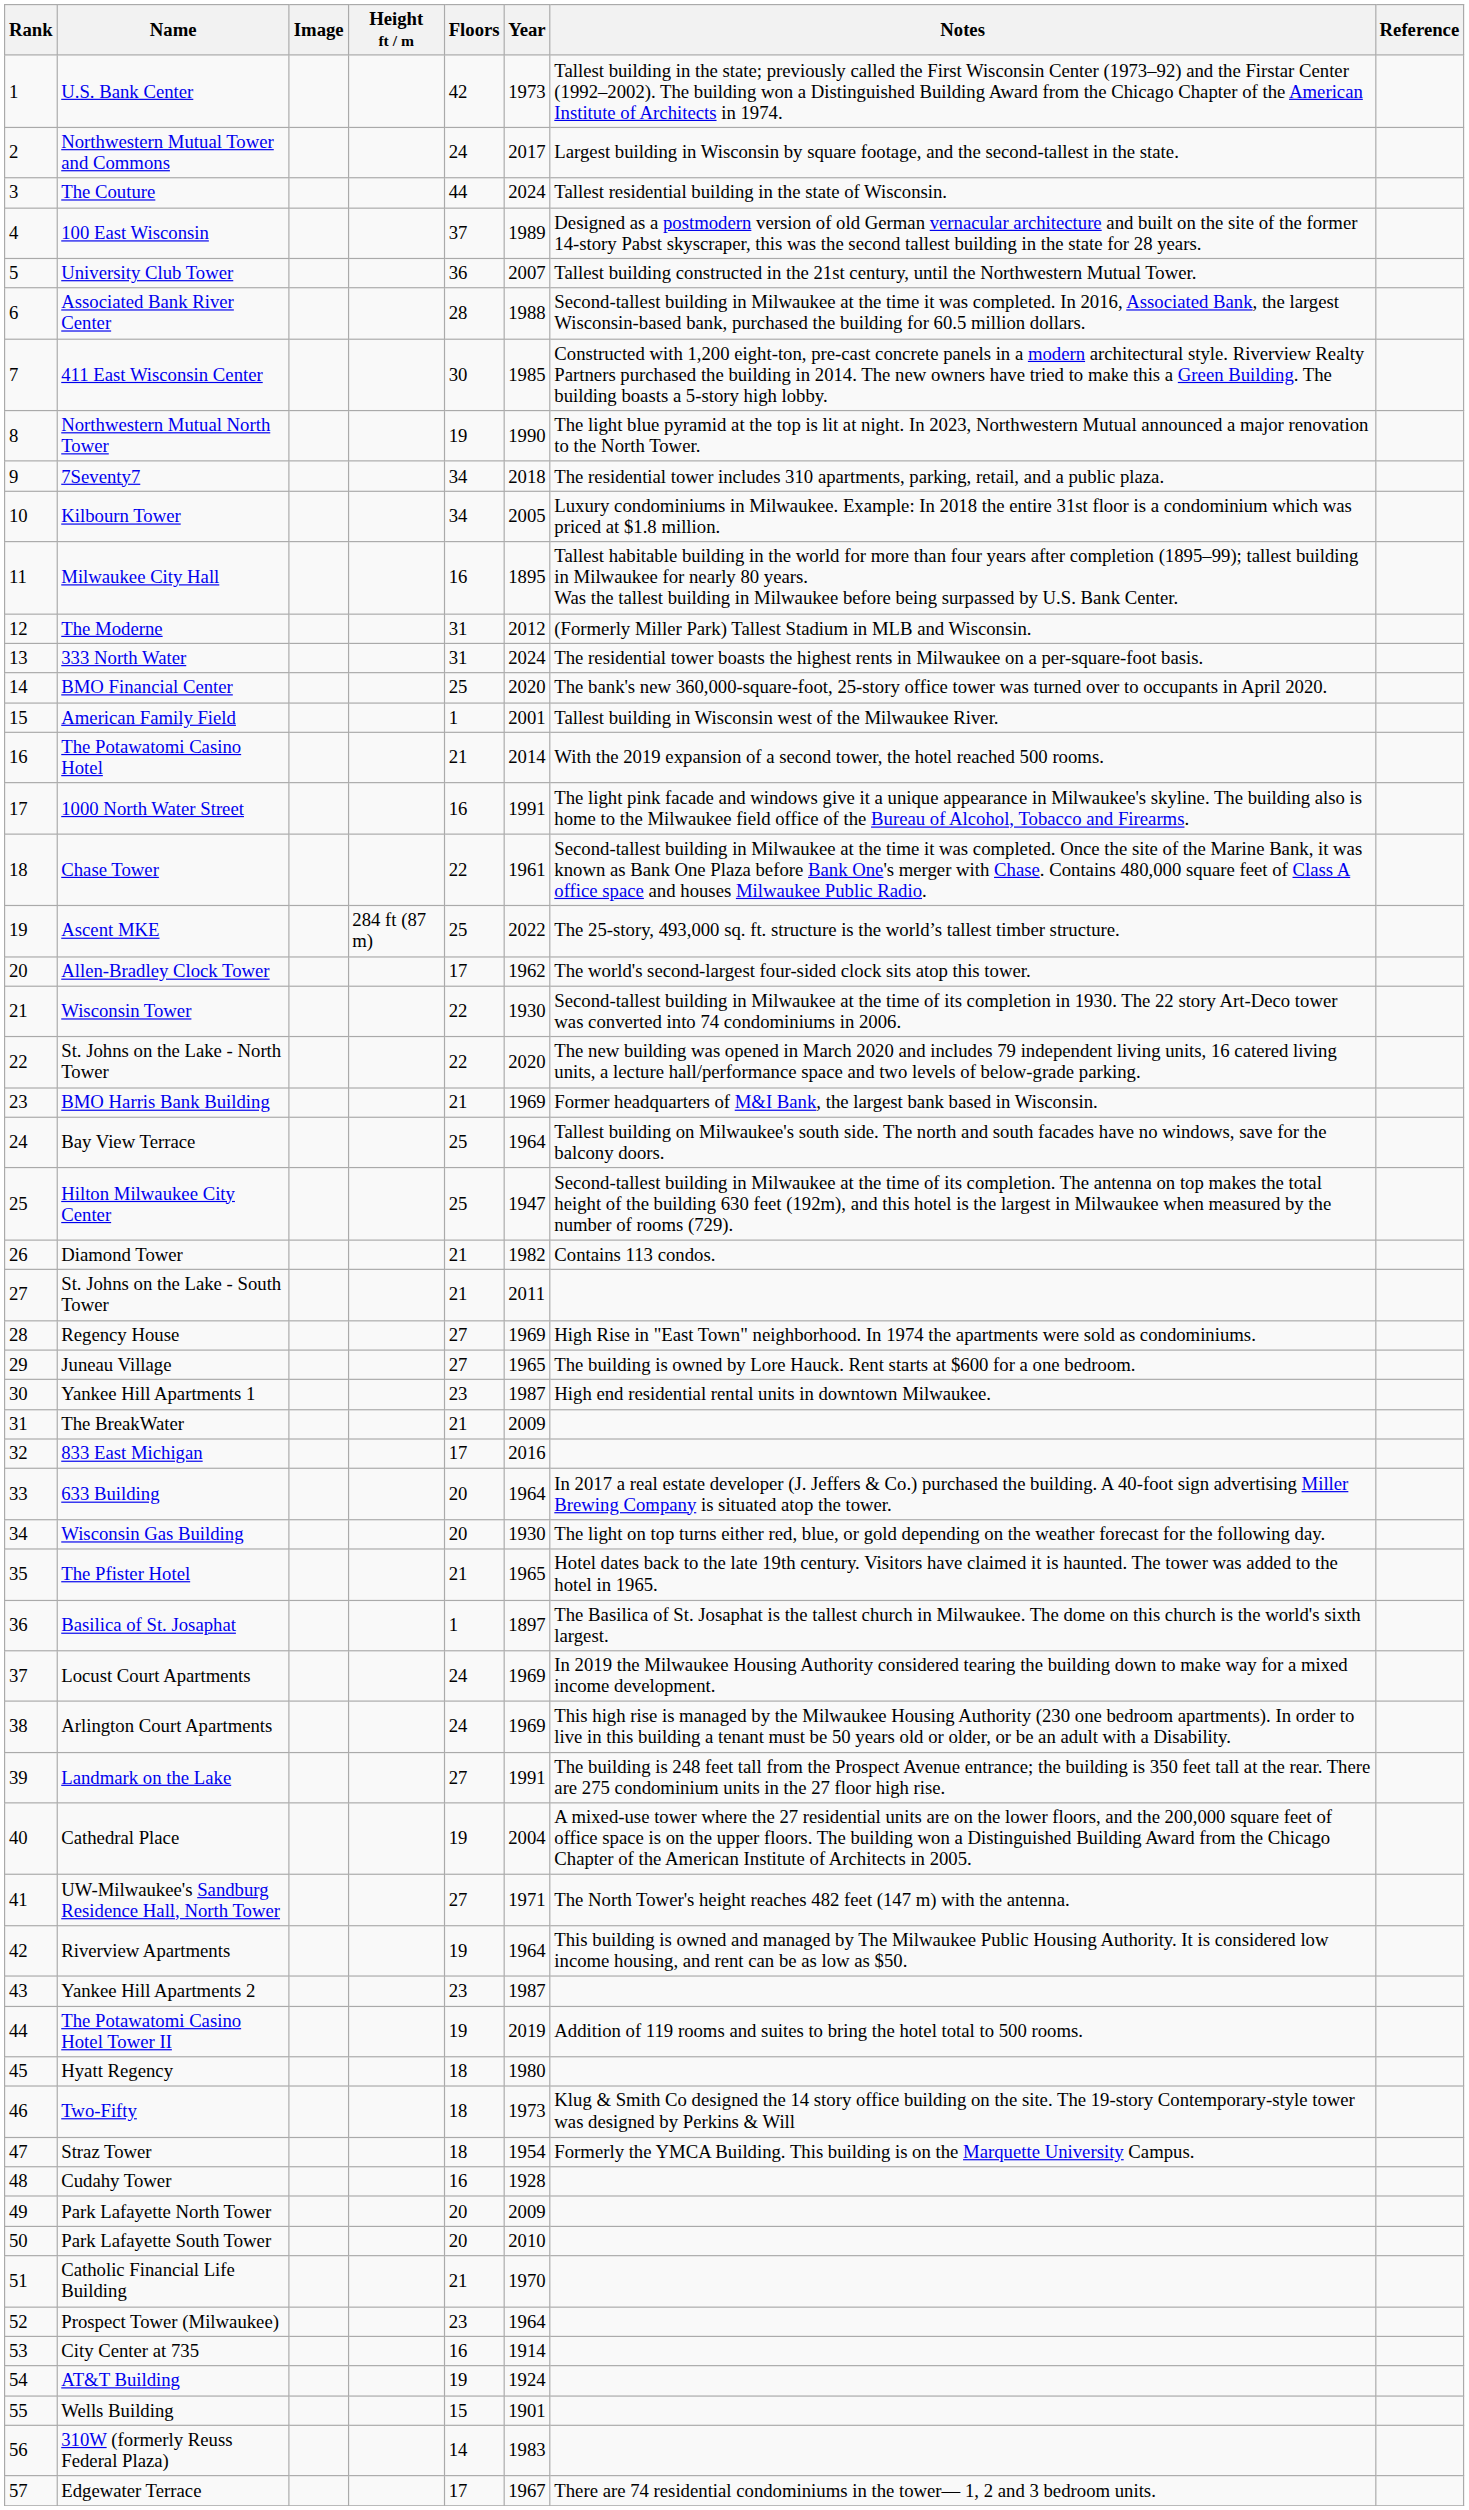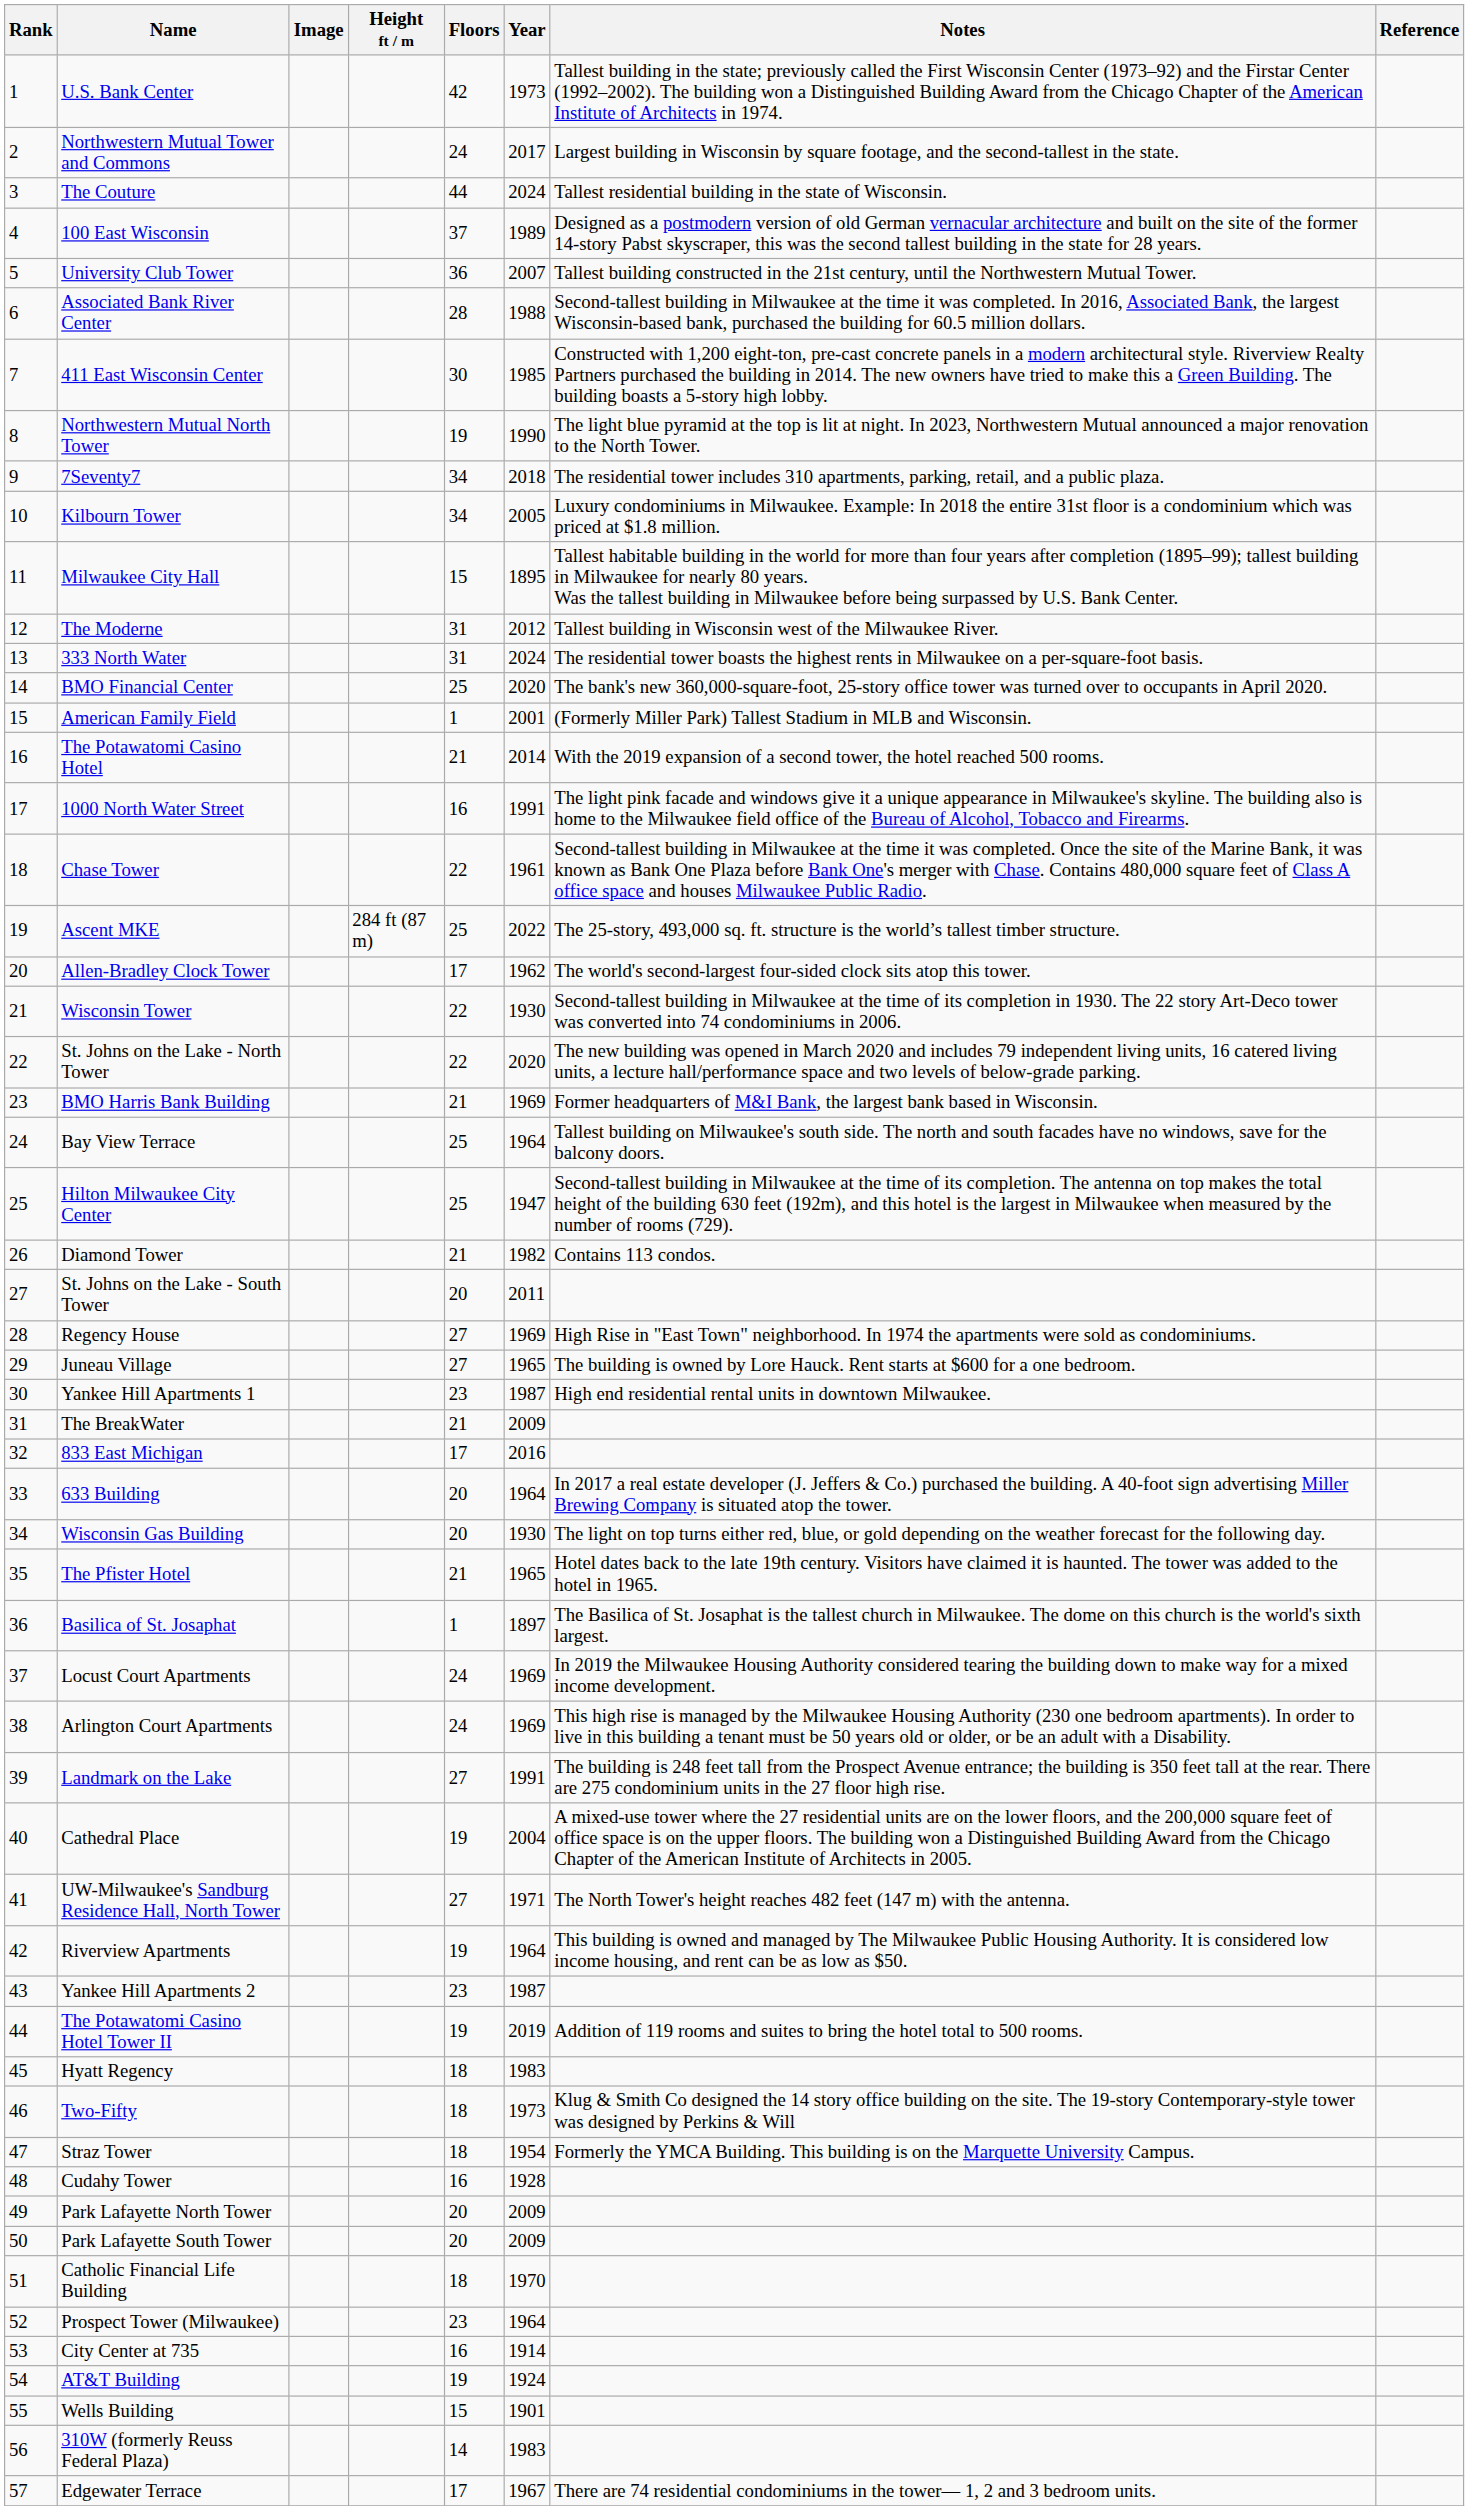Milwaukee City Hall | Floors: 16 -> 15
The Moderne | Notes: (Formerly Miller Park) Tallest Stadium in MLB and Wisconsin. -> Tallest building in Wisconsin west of the Milwaukee River.
American Family Field | Notes: Tallest building in Wisconsin west of the Milwaukee River. -> (Formerly Miller Park) Tallest Stadium in MLB and Wisconsin.
St. Johns on the Lake - South Tower | Floors: 21 -> 20
Hyatt Regency | Year: 1980 -> 1983
Park Lafayette South Tower | Year: 2010 -> 2009
Catholic Financial Life Building | Floors: 21 -> 18
